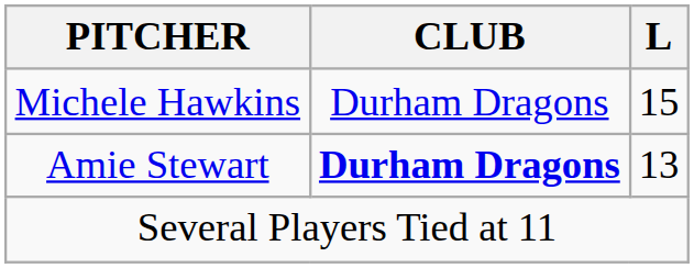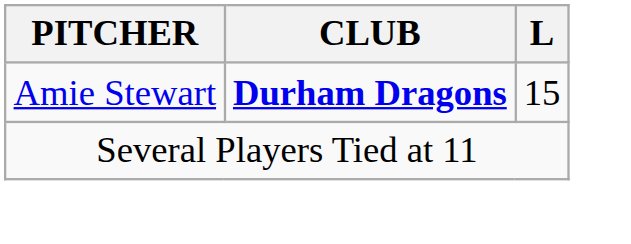- row: Michele Hawkins | Durham Dragons | 15
Amie Stewart | L: 13 -> 15
